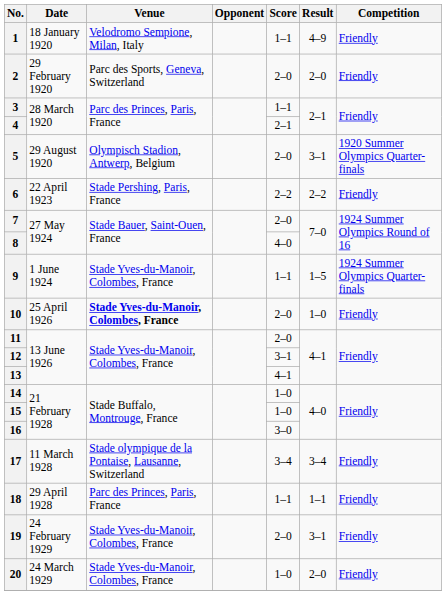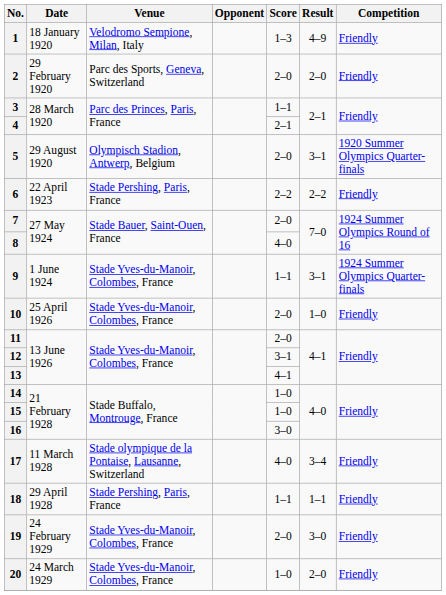1 | Score: 1–1 -> 1–3
9 | Result: 1–5 -> 3–1
10 | Venue: bold -> normal
17 | Score: 3–4 -> 4–0
18 | Venue: Parc des Princes, Paris, France -> Stade Pershing, Paris, France
19 | Result: 3–1 -> 3–0
